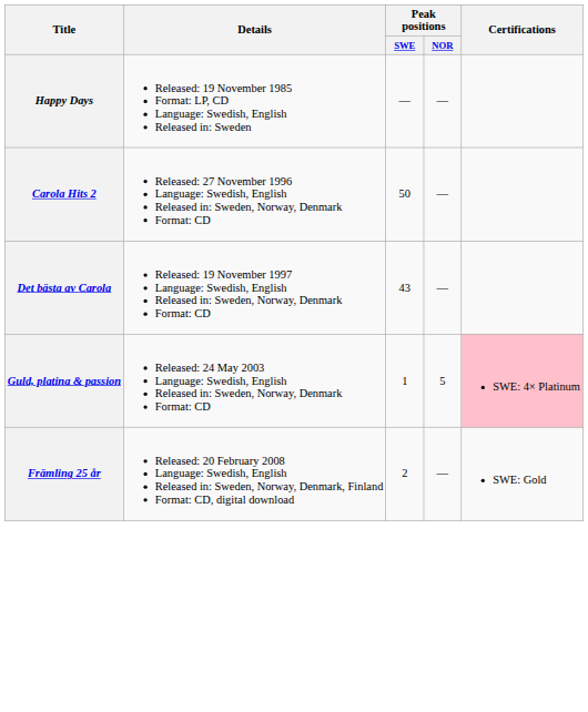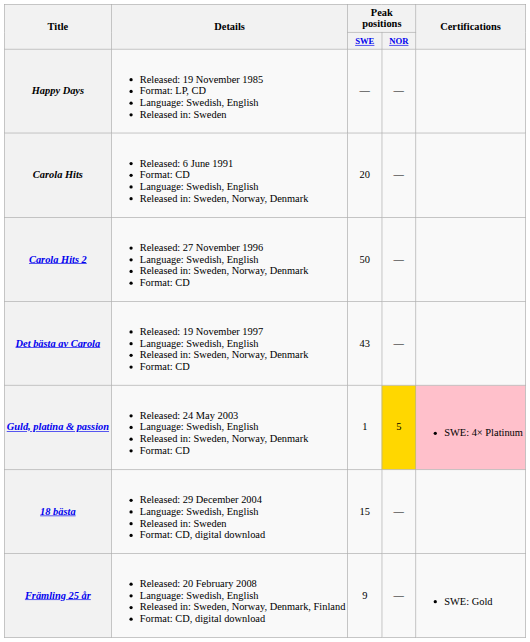+ row: Carola Hits | Released: 6 June 1991 Format: CD Language: Swedish, English Released in: Sweden, Norway, Denmark | 20 | —
Guld, platina & passion | Peak positions / NOR: no background -> gold background
+ row: 18 bästa | Released: 29 December 2004 Language: Swedish, English Released in: Sweden Format: CD, digital download | 15 | —
Främling 25 år | Peak positions / SWE: 2 -> 9
